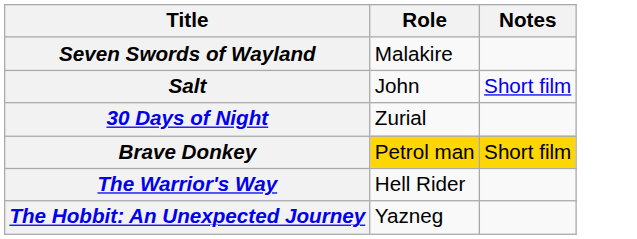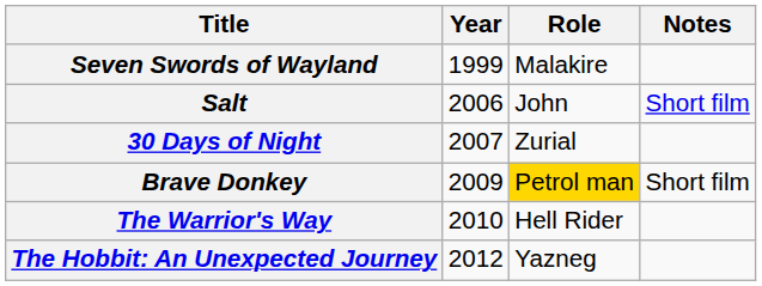+ column: Year | 1999 | 2006 | 2007 | 2009 | 2010 | 2012
Brave Donkey | Notes: gold background -> no background
